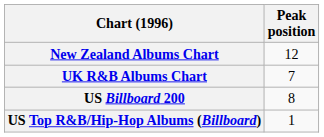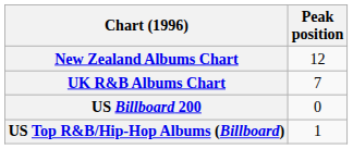US Billboard 200 | Peak position: 8 -> 0
